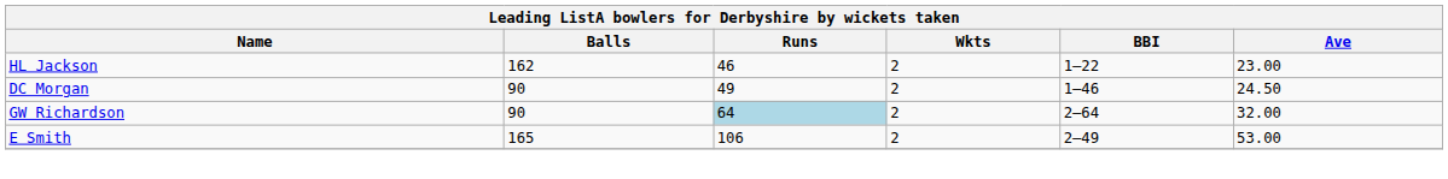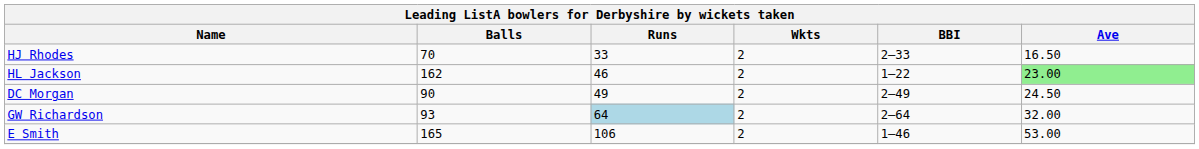+ row: HJ Rhodes | 70 | 33 | 2 | 2–33 | 16.50
HL Jackson | Ave: no background -> lightgreen background
DC Morgan | BBI: 1–46 -> 2–49
GW Richardson | Balls: 90 -> 93
E Smith | BBI: 2–49 -> 1–46
